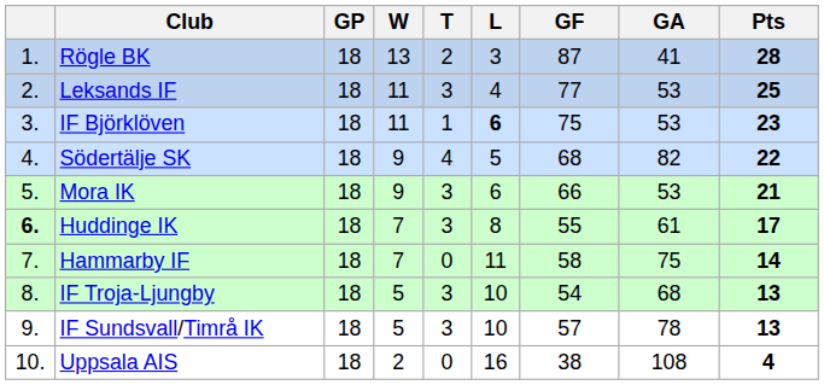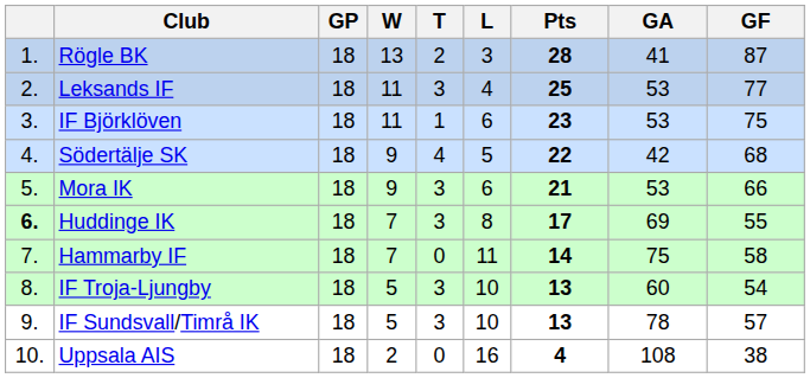columns swapped: GF <-> Pts
IF Björklöven | L: bold -> normal
Södertälje SK | GA: 82 -> 42
Huddinge IK | GA: 61 -> 69
IF Troja-Ljungby | GA: 68 -> 60
